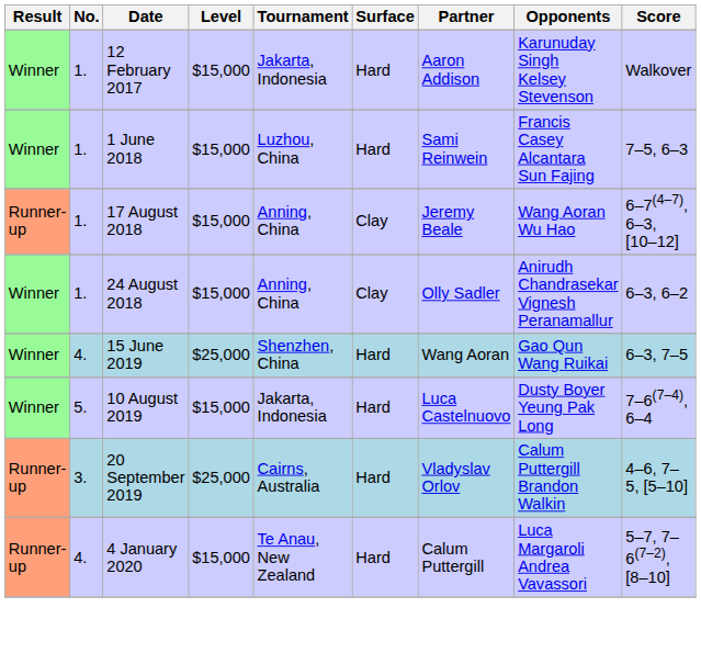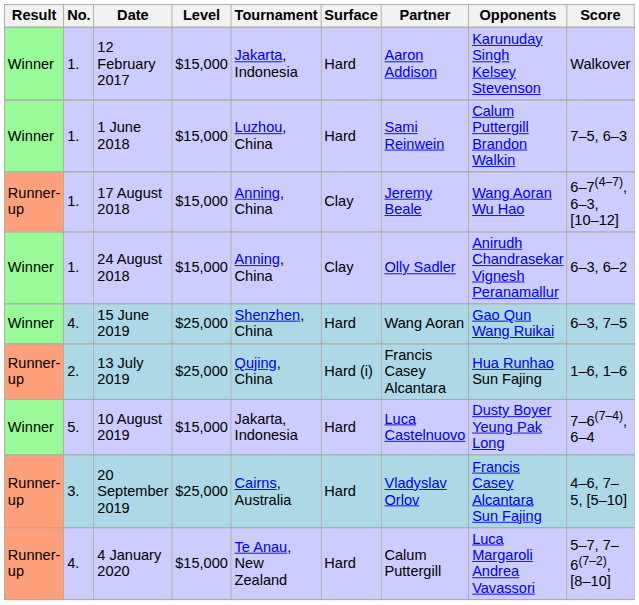1 June 2018 | Opponents: Francis Casey Alcantara Sun Fajing -> Calum Puttergill Brandon Walkin
+ row: Runner-up | 2. | 13 July 2019 | $25,000 | Qujing, China | Hard (i) | Francis Casey Alcantara | Hua Runhao Sun Fajing | 1–6, 1–6
20 September 2019 | Opponents: Calum Puttergill Brandon Walkin -> Francis Casey Alcantara Sun Fajing
